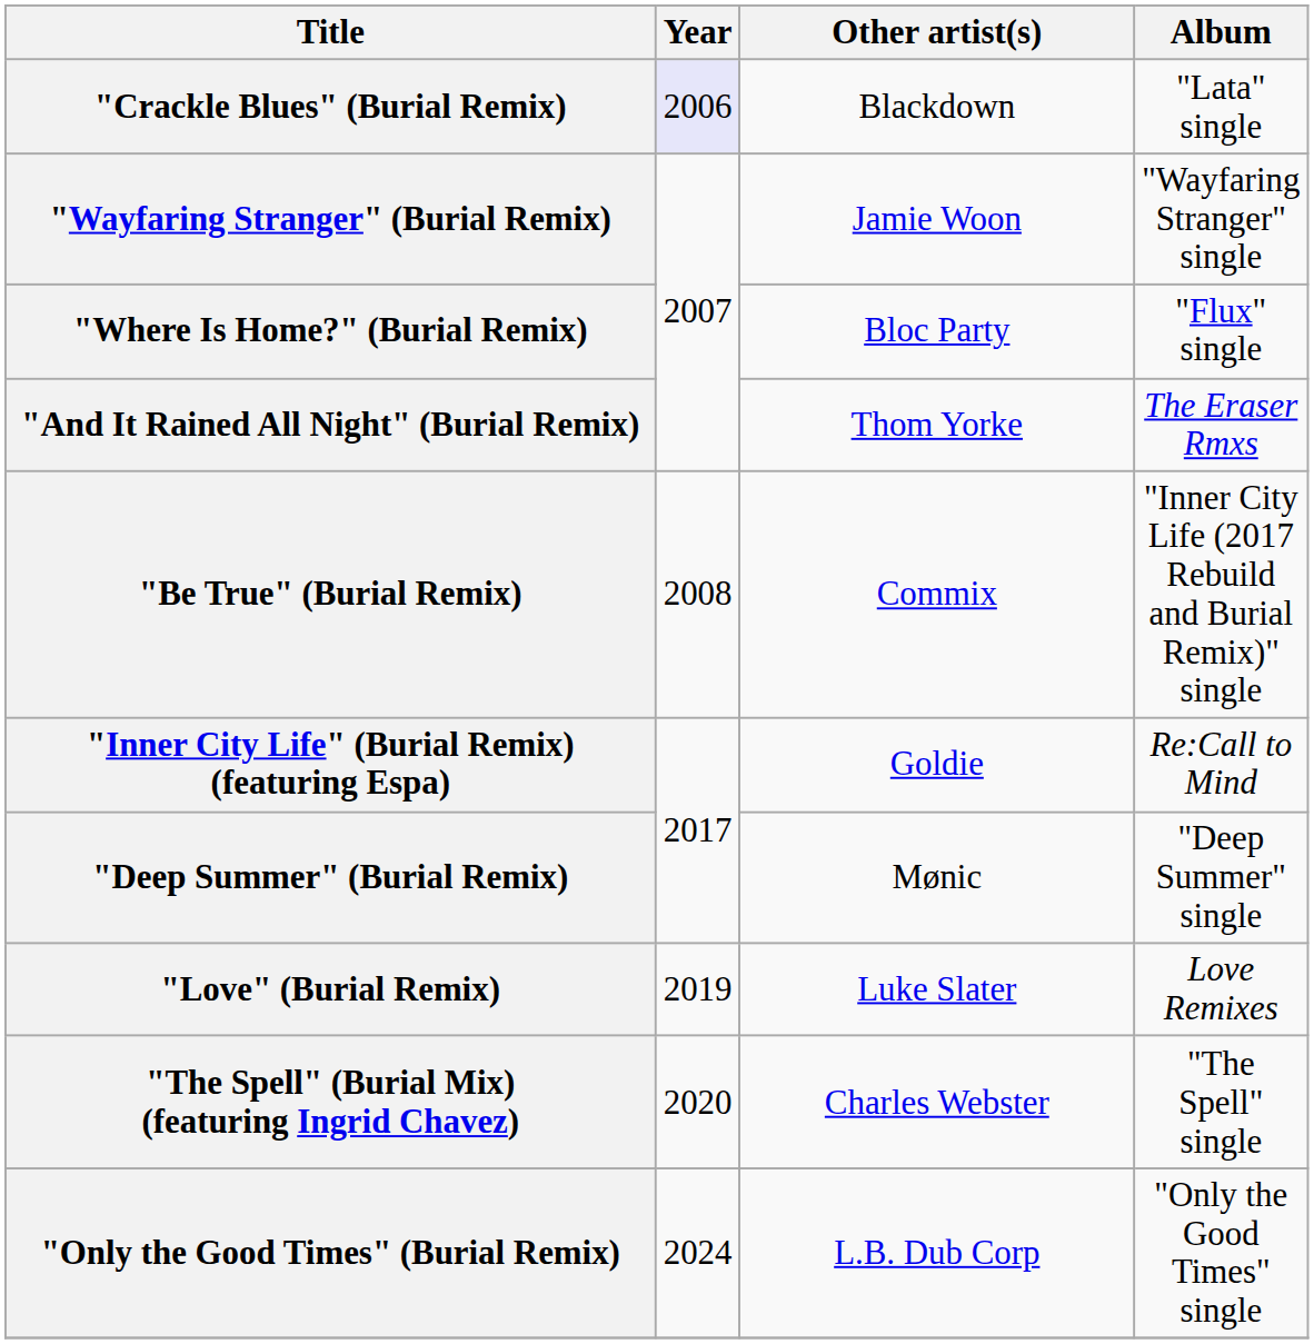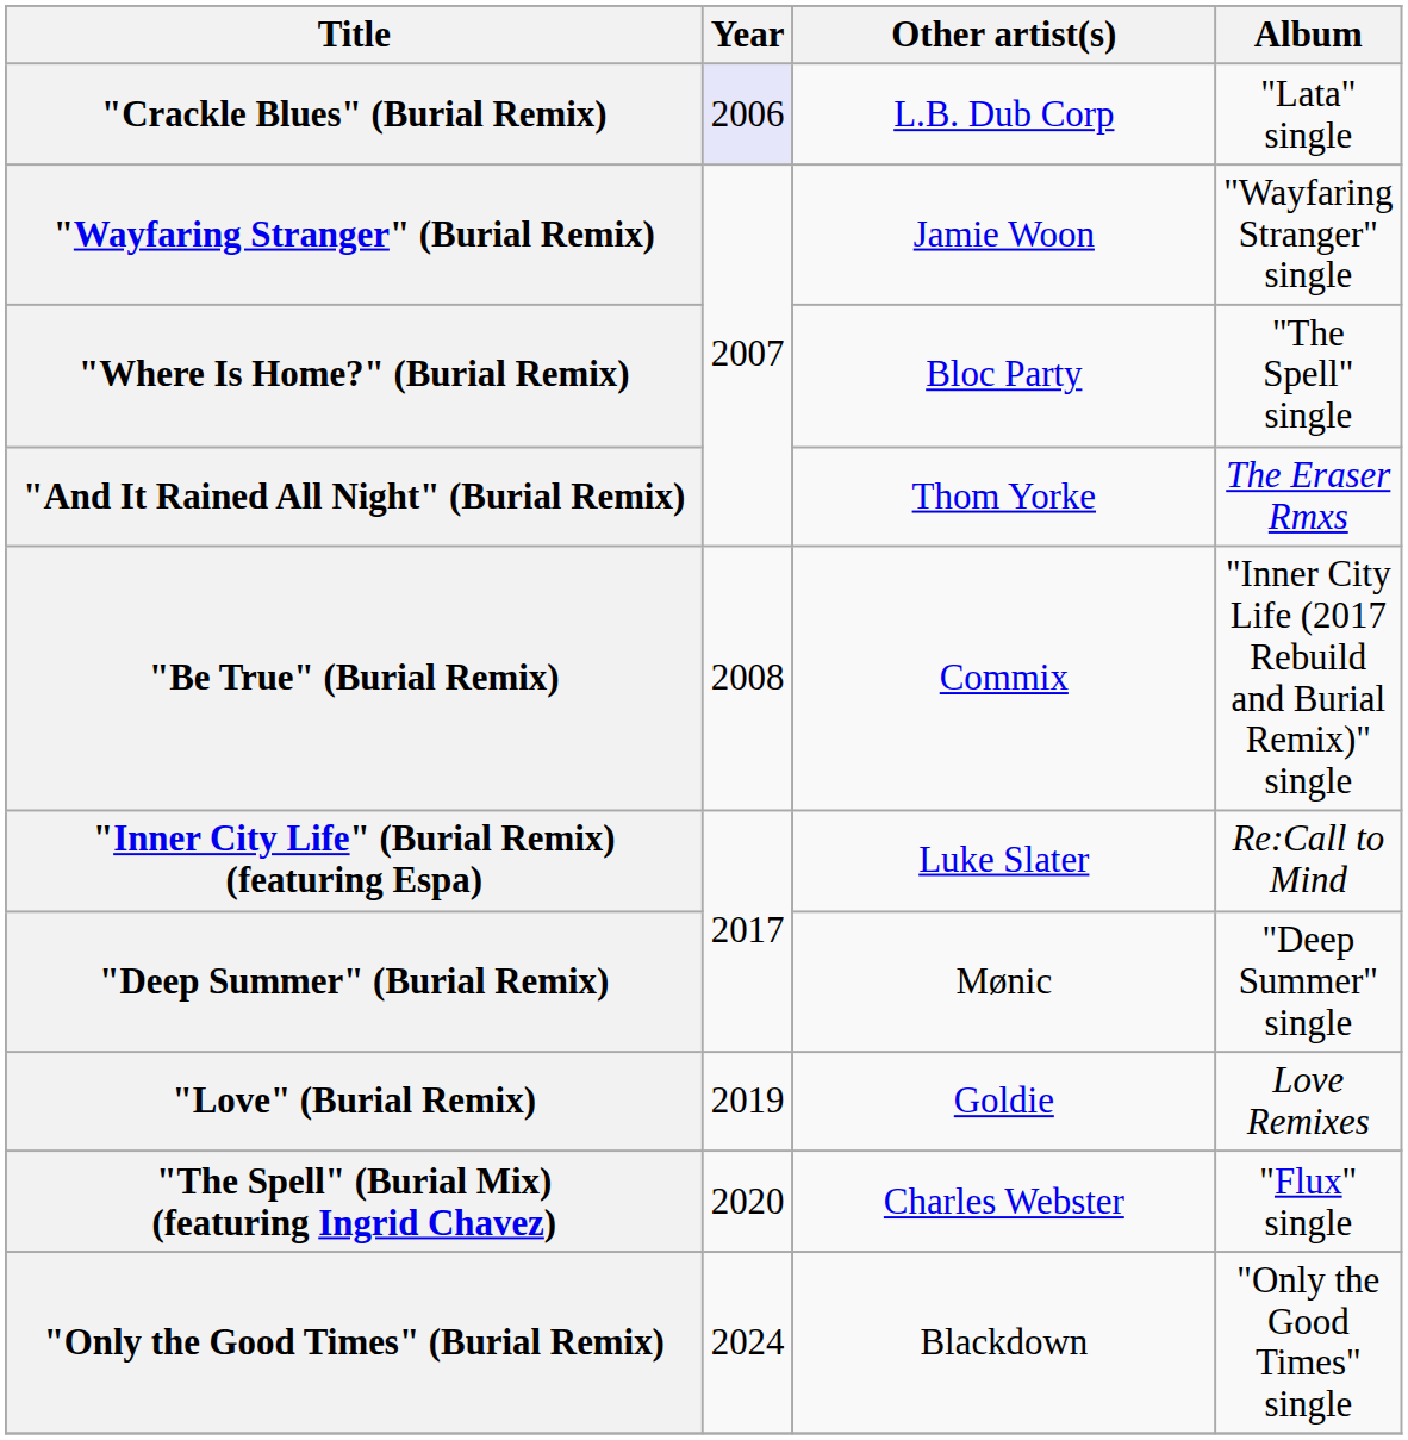"Crackle Blues" (Burial Remix) | Other artist(s): Blackdown -> L.B. Dub Corp
"Where Is Home?" (Burial Remix) | Album: "Flux" single -> "The Spell" single
"Inner City Life" (Burial Remix) (featuring Espa) | Other artist(s): Goldie -> Luke Slater
"Love" (Burial Remix) | Other artist(s): Luke Slater -> Goldie
"The Spell" (Burial Mix) (featuring Ingrid Chavez) | Album: "The Spell" single -> "Flux" single
"Only the Good Times" (Burial Remix) | Other artist(s): L.B. Dub Corp -> Blackdown
